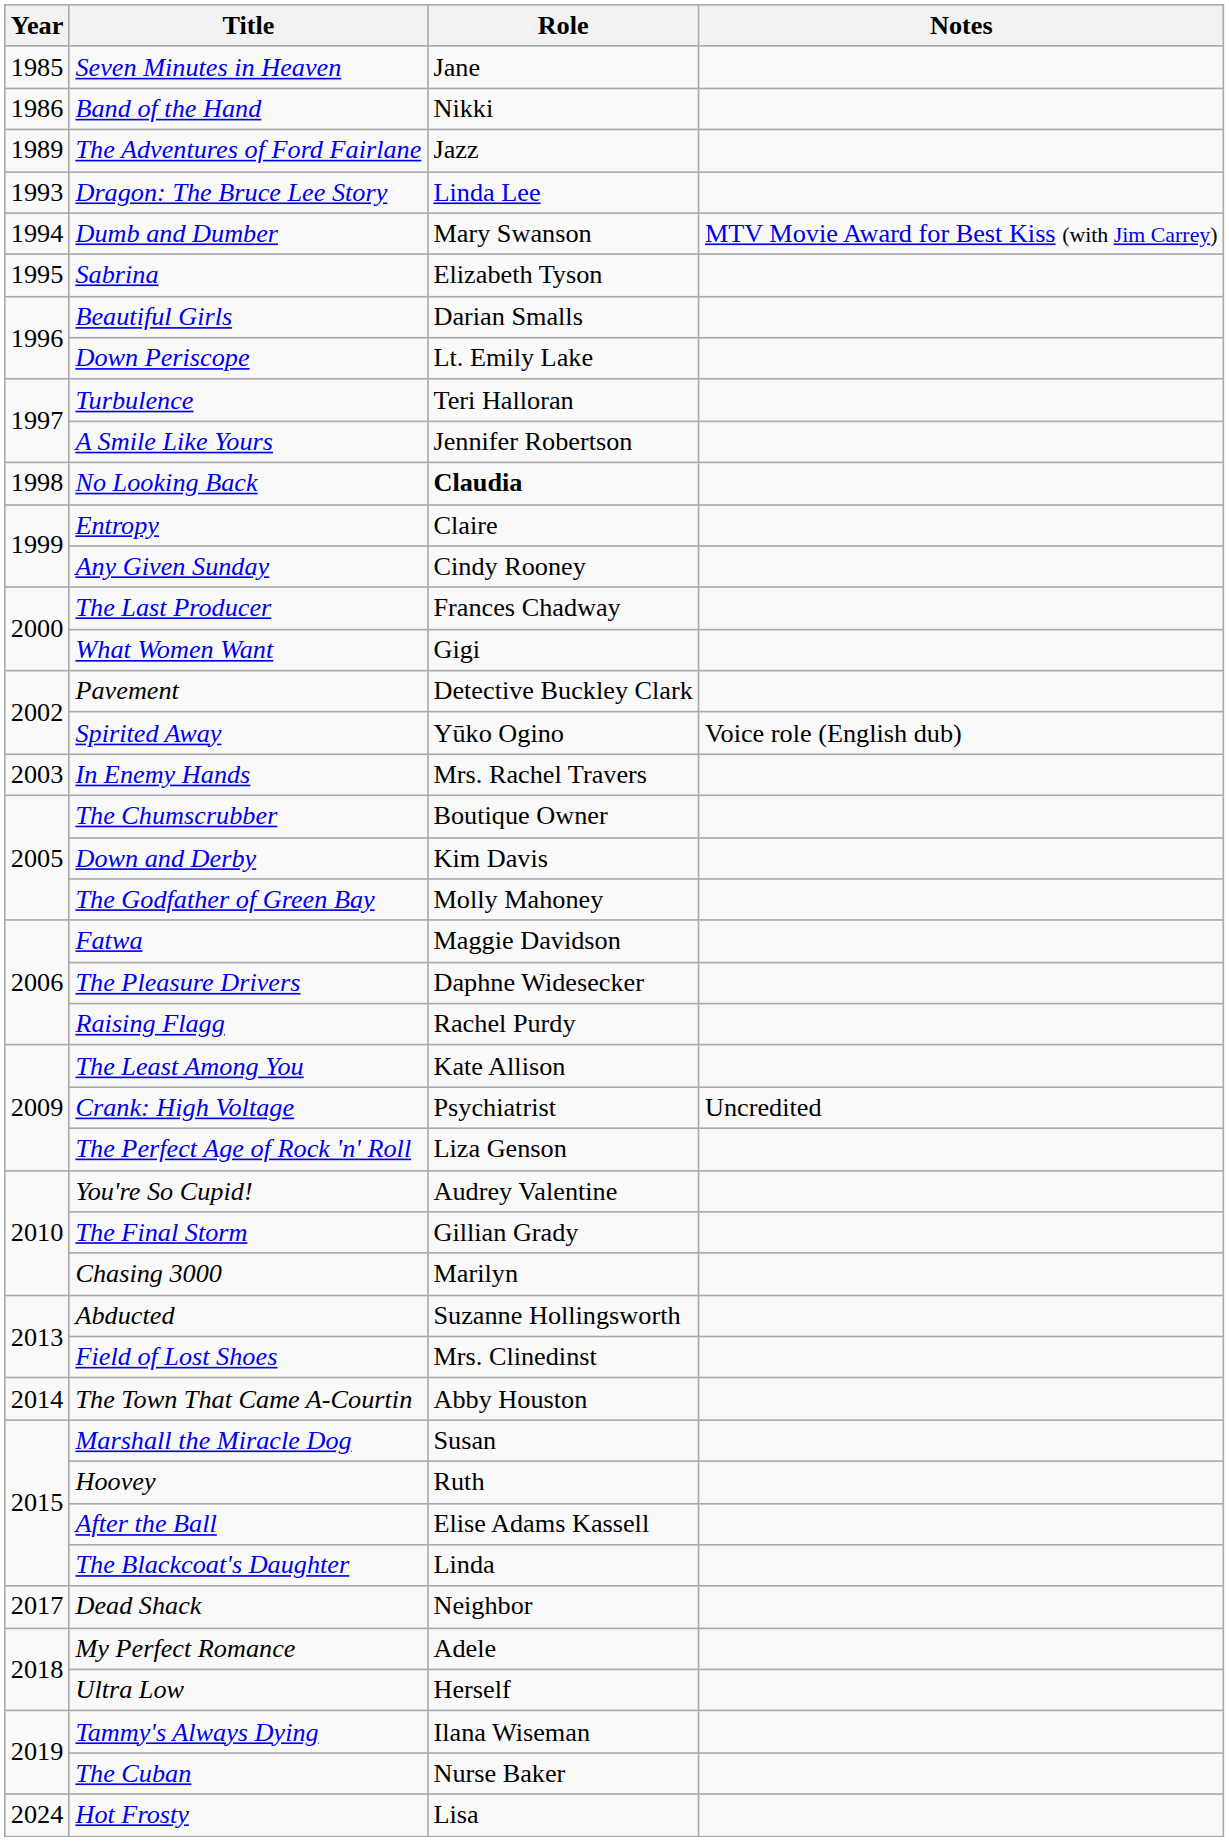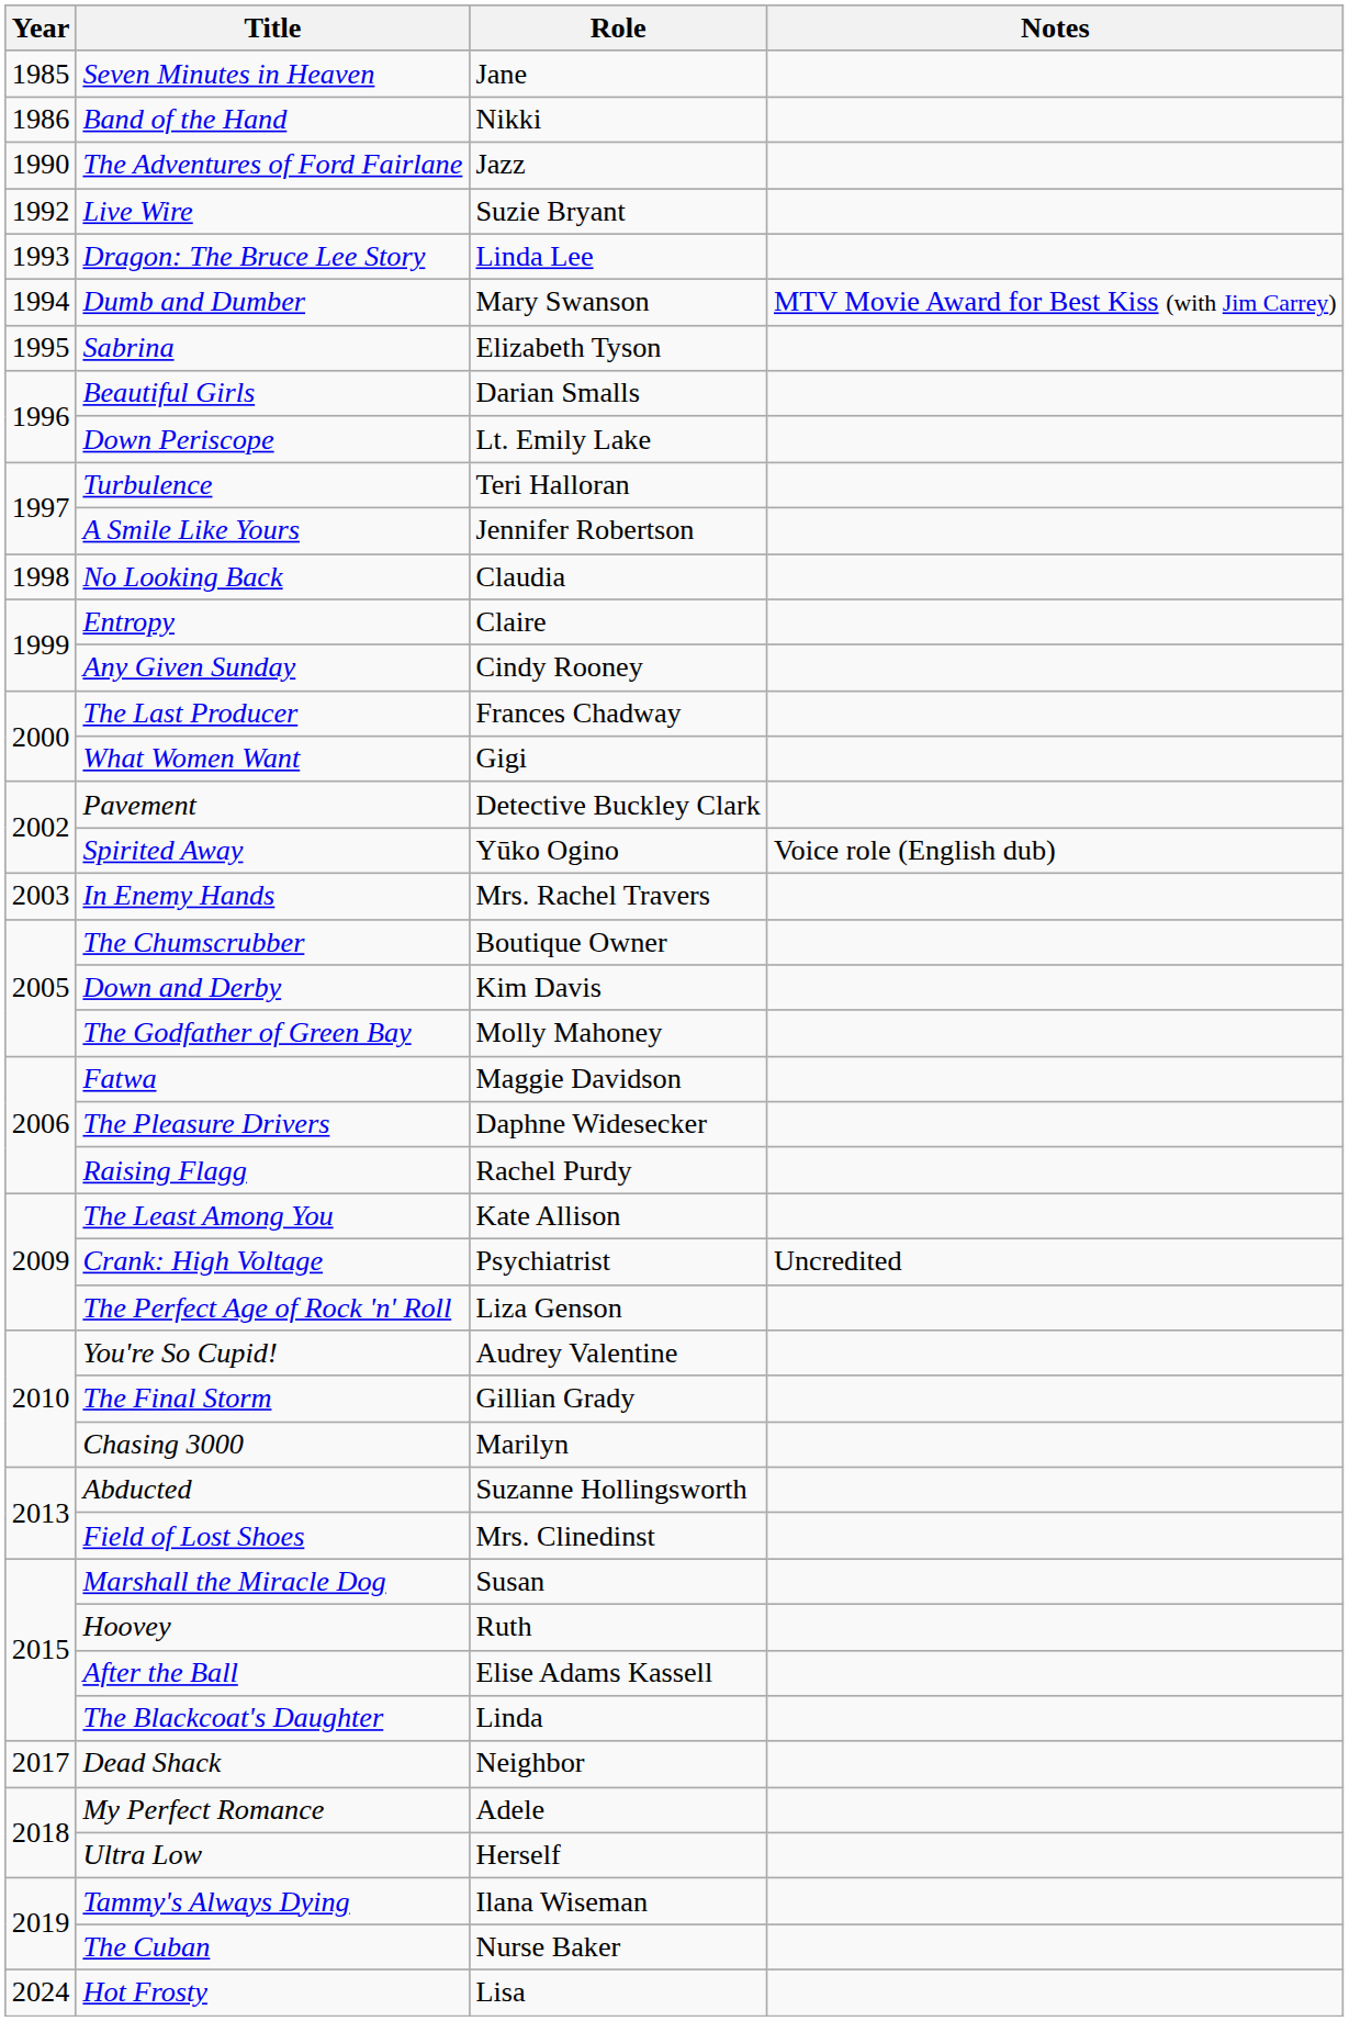The Adventures of Ford Fairlane | Year: 1989 -> 1990
+ row: 1992 | Live Wire | Suzie Bryant
No Looking Back | Role: bold -> normal
- row: 2014 | The Town That Came A-Courtin | Abby Houston
